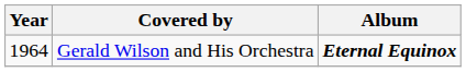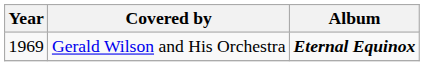Gerald Wilson and His Orchestra | Year: 1964 -> 1969
